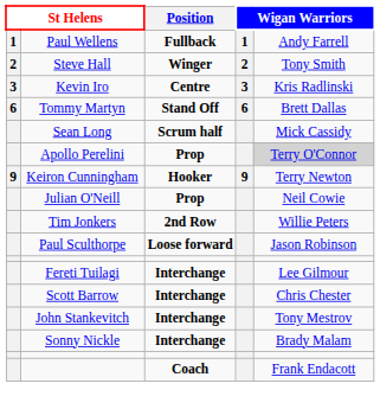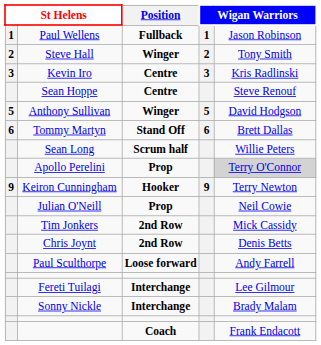Paul Wellens | column 5: Andy Farrell -> Jason Robinson
+ row: Sean Hoppe | Centre | Steve Renouf
+ row: 5 | Anthony Sullivan | Winger | 5 | David Hodgson
Sean Long | column 5: Mick Cassidy -> Willie Peters
Tim Jonkers | column 5: Willie Peters -> Mick Cassidy
+ row: Chris Joynt | 2nd Row | Denis Betts
Paul Sculthorpe | column 5: Jason Robinson -> Andy Farrell
- row: Scott Barrow | Interchange | Chris Chester
- row: John Stankevitch | Interchange | Tony Mestrov
